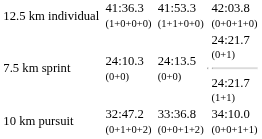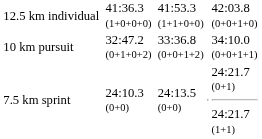rows swapped: 7.5 km sprint <-> 10 km pursuit
